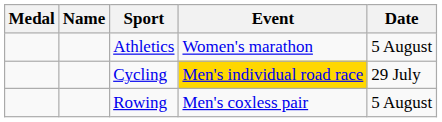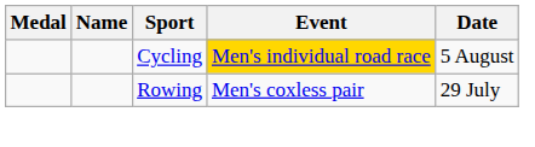- row: Athletics | Women's marathon | 5 August
Cycling | Date: 29 July -> 5 August
Rowing | Date: 5 August -> 29 July
